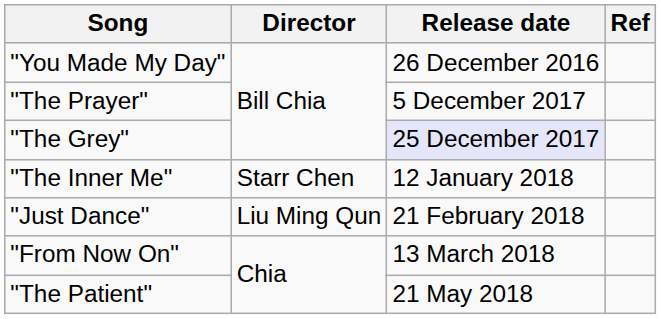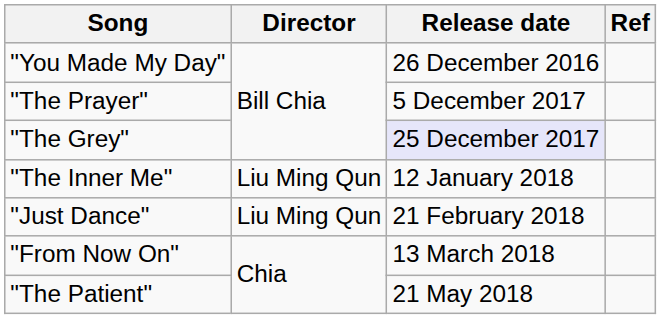"The Inner Me" | Director: Starr Chen -> Liu Ming Qun
